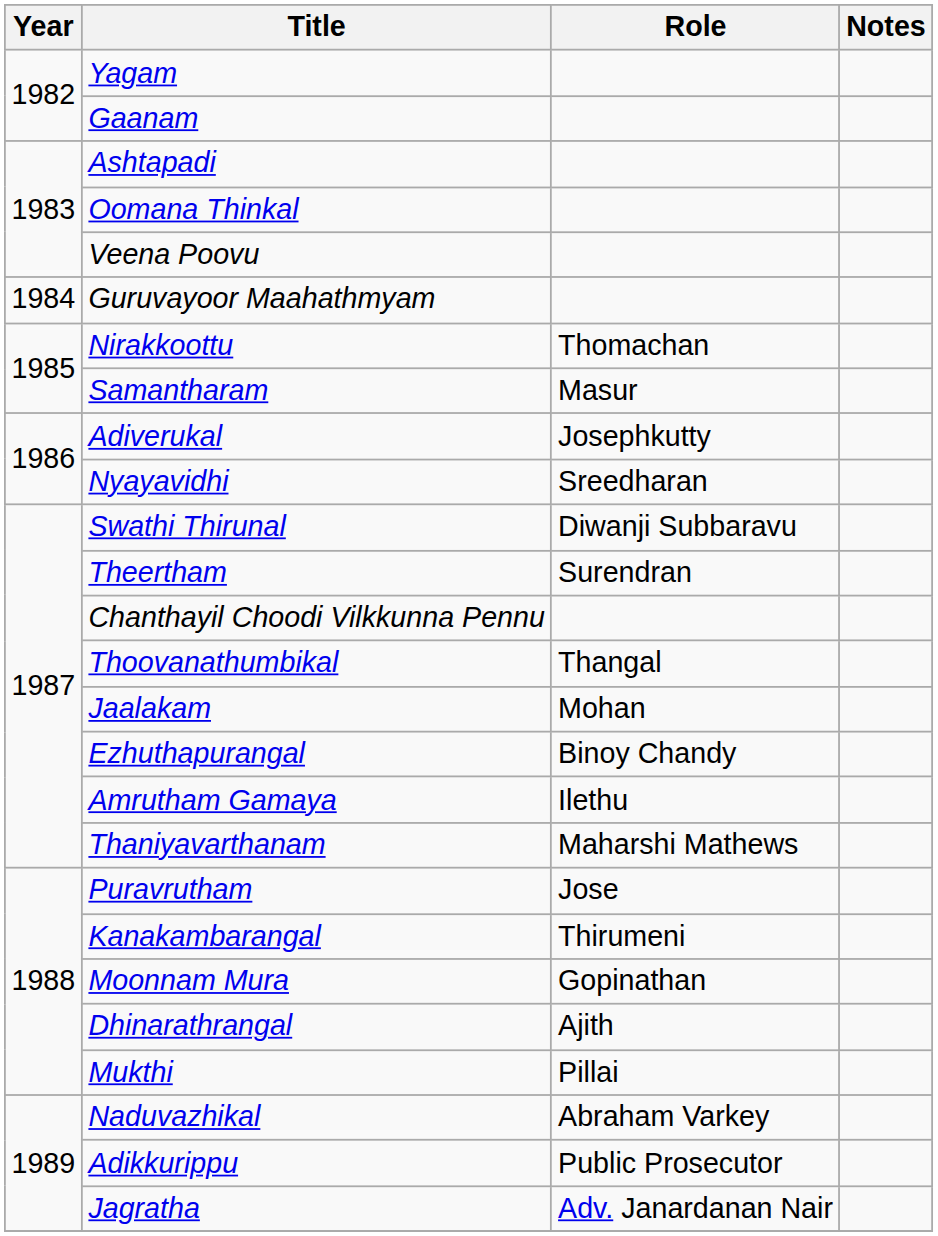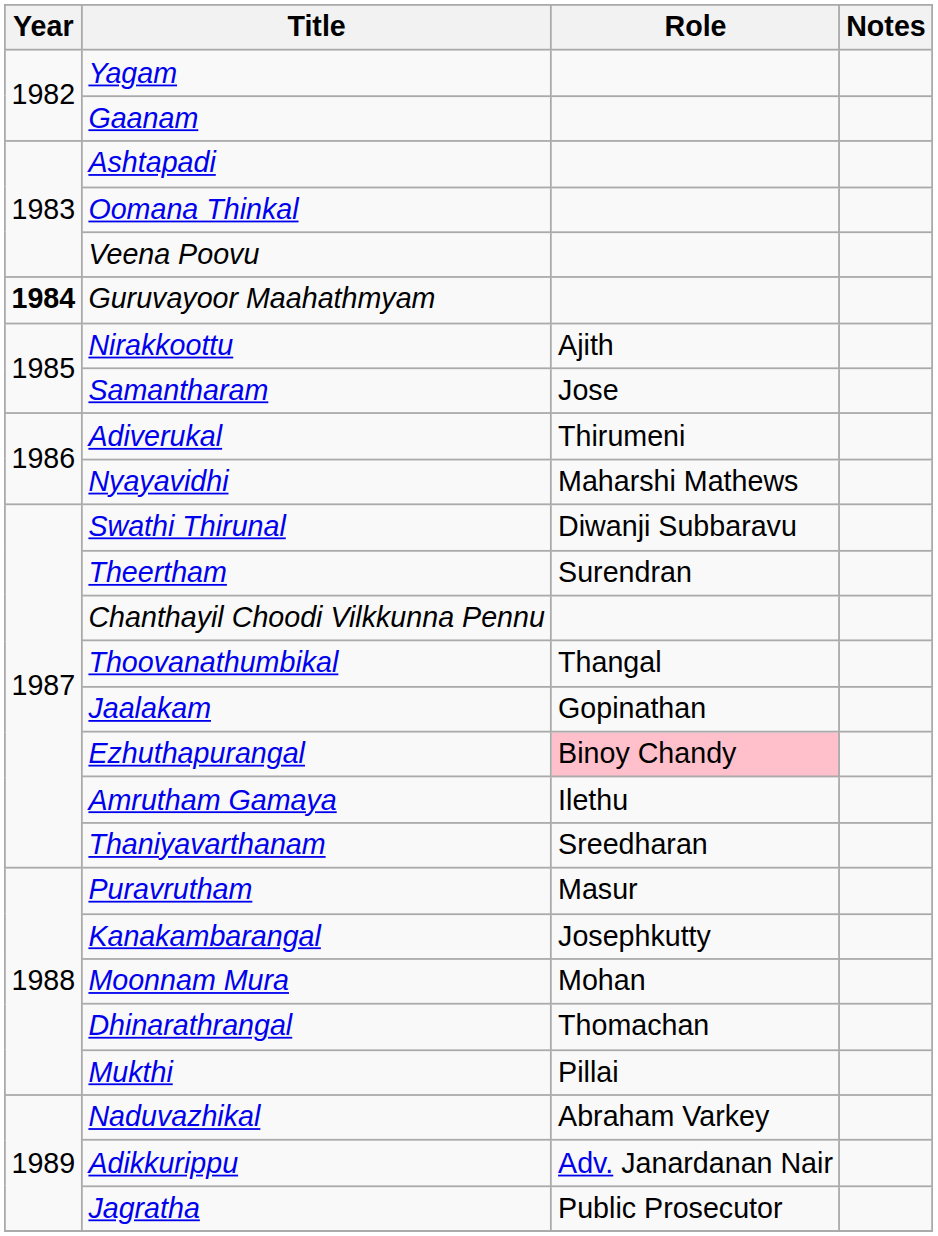Guruvayoor Maahathmyam | Year: normal -> bold
Nirakkoottu | Role: Thomachan -> Ajith
Samantharam | Role: Masur -> Jose
Adiverukal | Role: Josephkutty -> Thirumeni
Nyayavidhi | Role: Sreedharan -> Maharshi Mathews
Jaalakam | Role: Mohan -> Gopinathan
Ezhuthapurangal | Role: no background -> pink background
Thaniyavarthanam | Role: Maharshi Mathews -> Sreedharan
Puravrutham | Role: Jose -> Masur
Kanakambarangal | Role: Thirumeni -> Josephkutty
Moonnam Mura | Role: Gopinathan -> Mohan
Dhinarathrangal | Role: Ajith -> Thomachan
Adikkurippu | Role: Public Prosecutor -> Adv. Janardanan Nair
Jagratha | Role: Adv. Janardanan Nair -> Public Prosecutor
